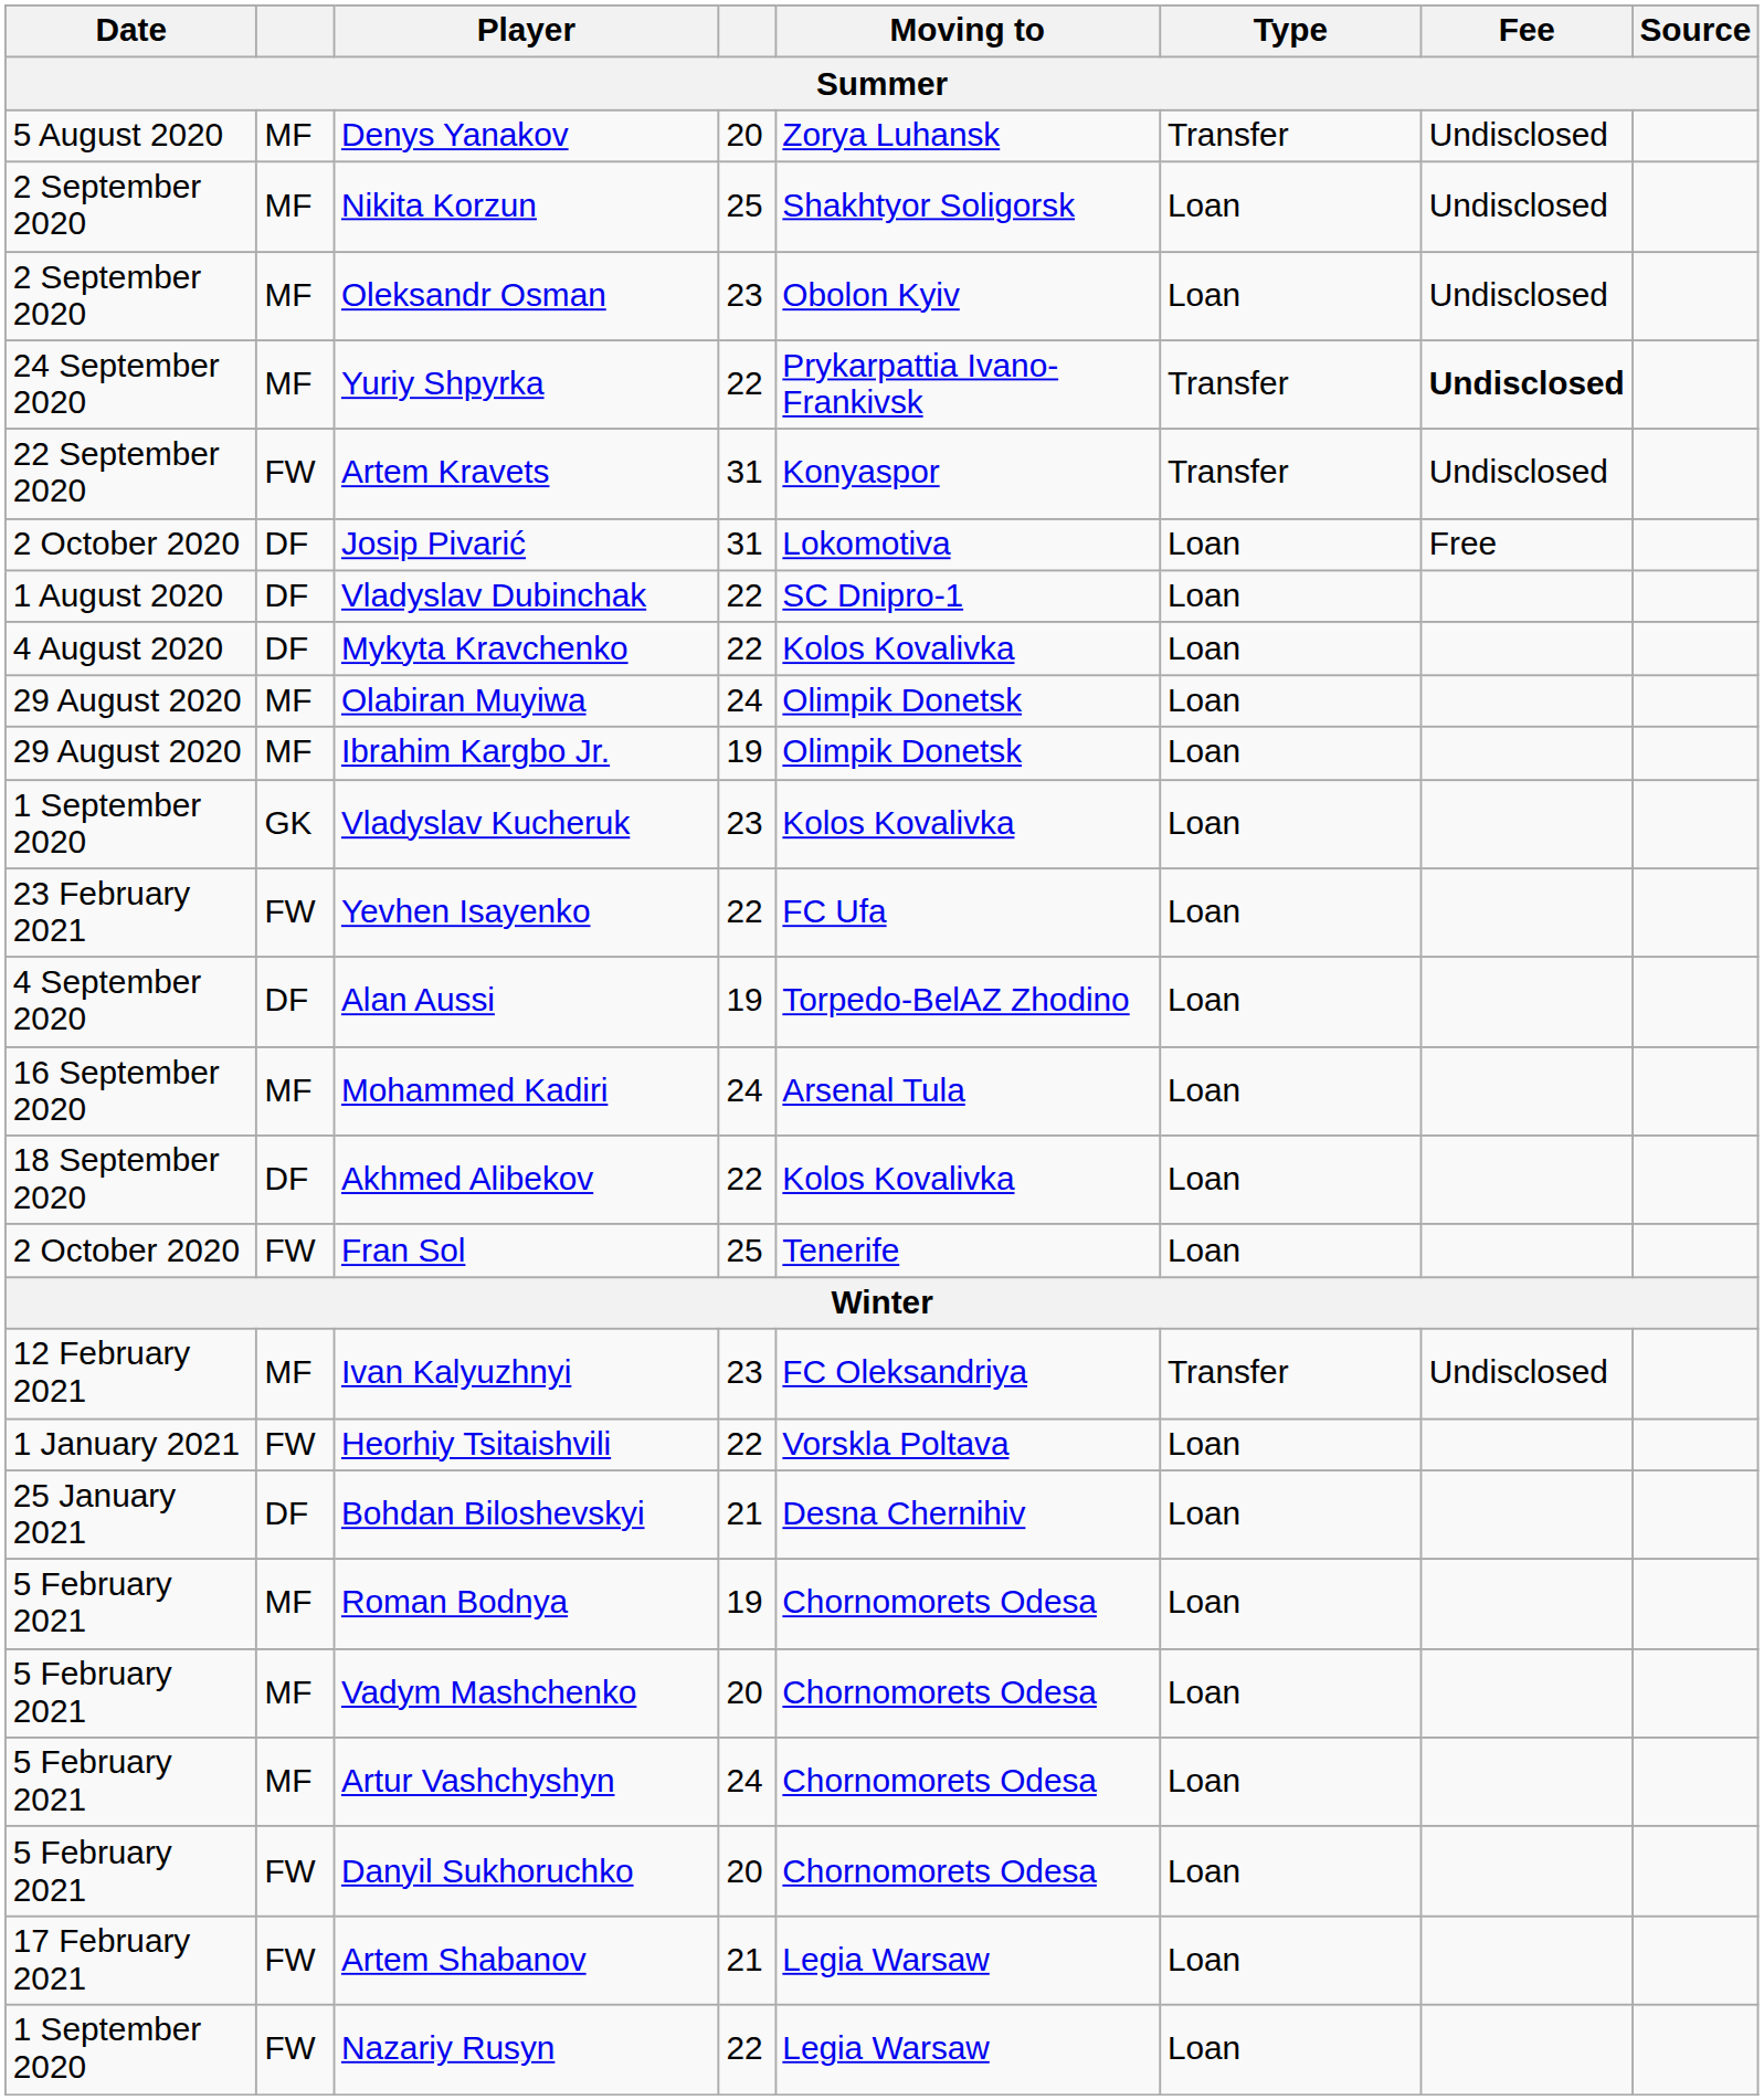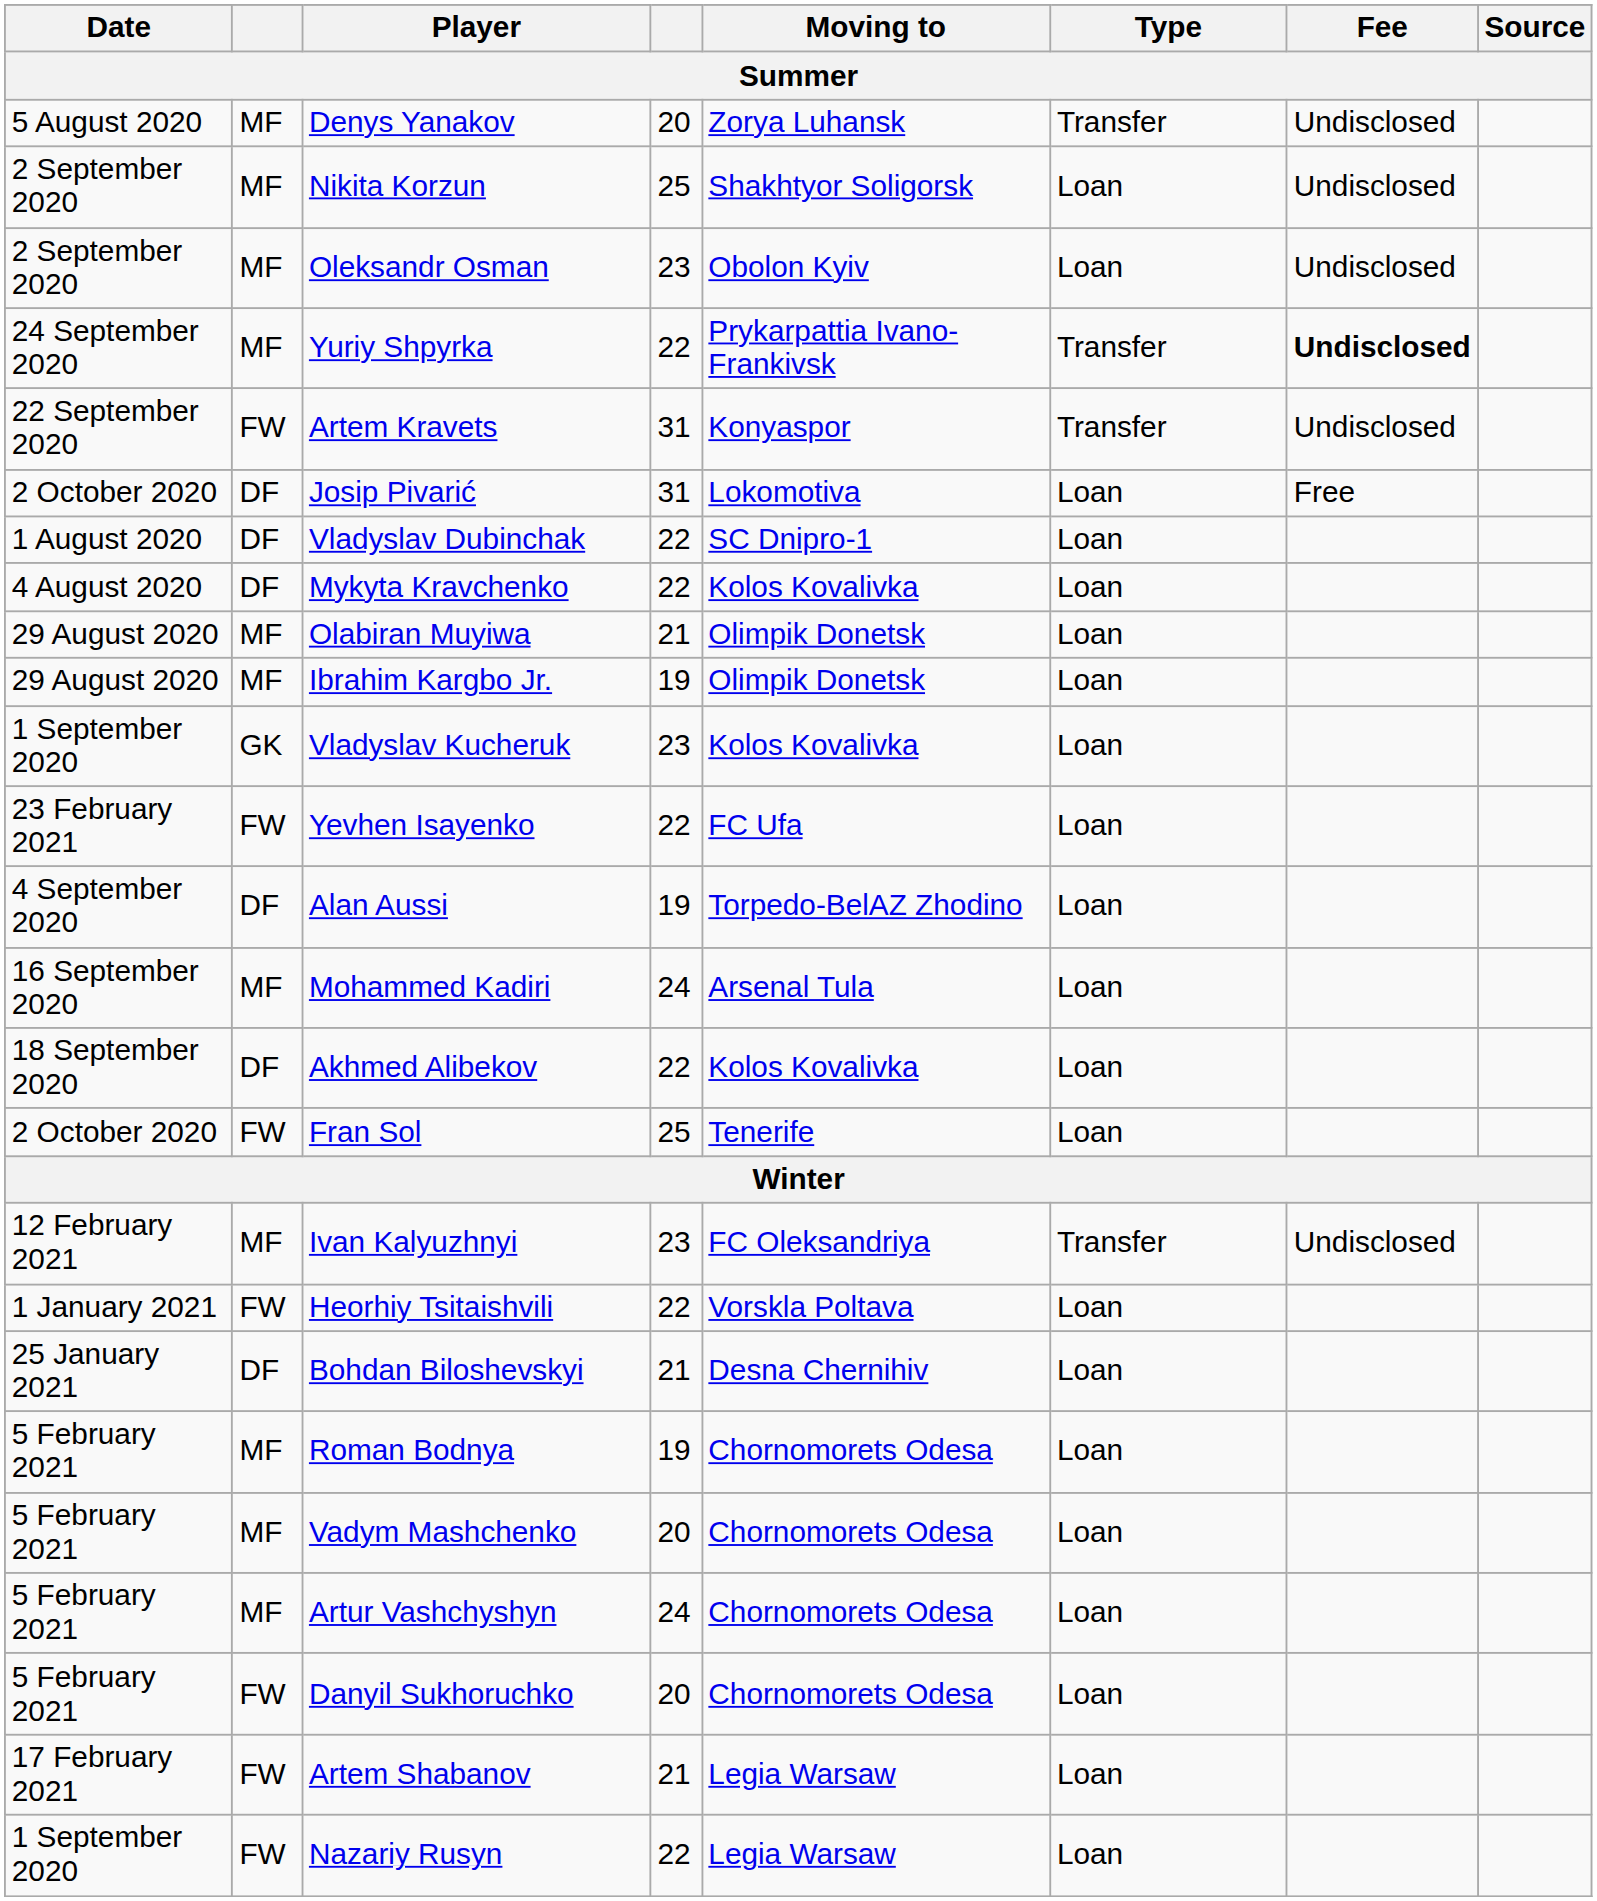Olabiran Muyiwa | column 4: 24 -> 21
